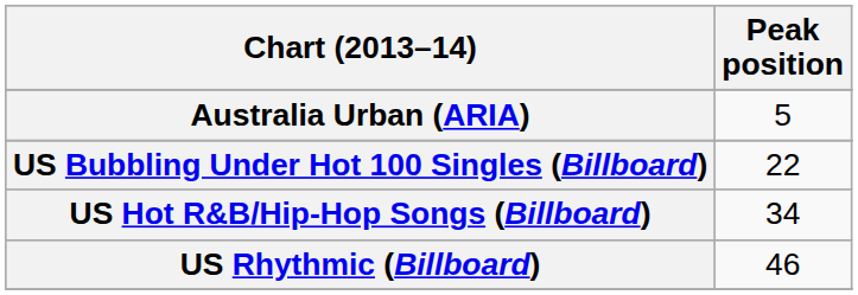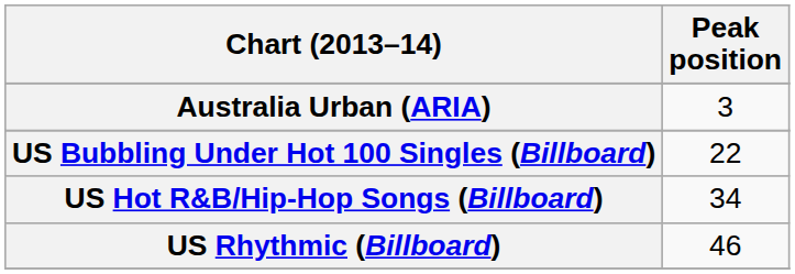Australia Urban (ARIA) | Peak position: 5 -> 3
